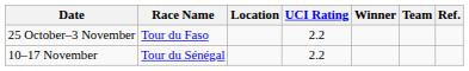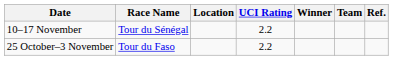rows swapped: 25 October–3 November <-> 10–17 November
